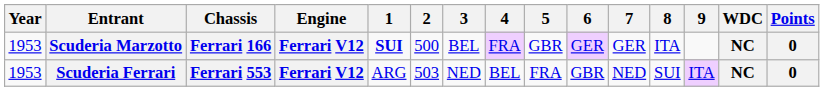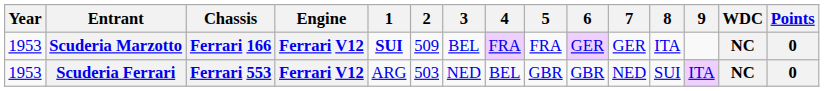Scuderia Marzotto | 2: 500 -> 509
Scuderia Marzotto | 5: GBR -> FRA
Scuderia Ferrari | 5: FRA -> GBR
